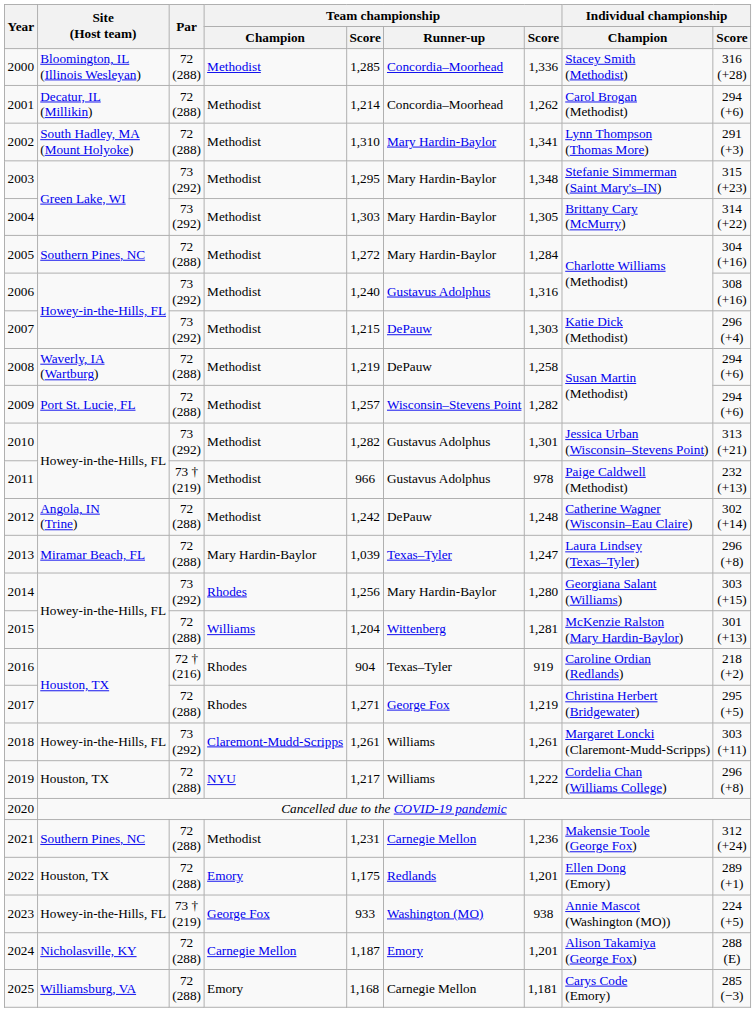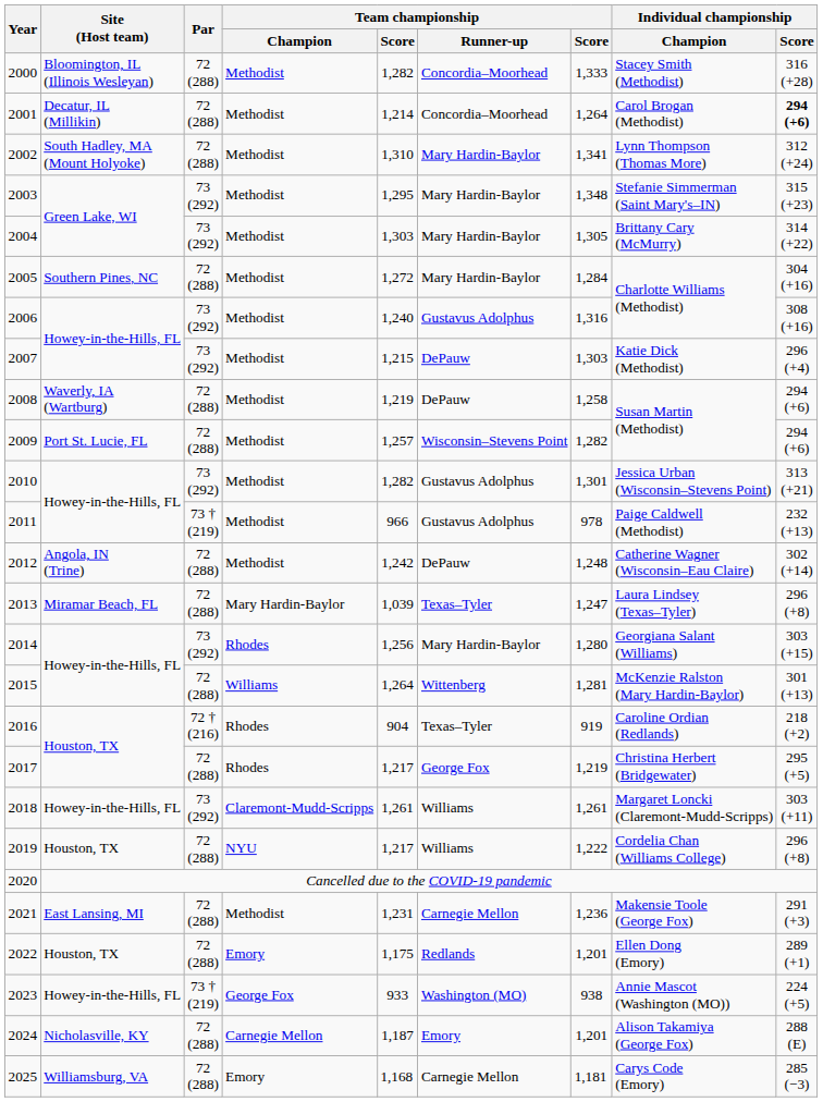2000 | column 5: 1,285 -> 1,282
2000 | column 7: 1,336 -> 1,333
2001 | column 7: 1,262 -> 1,264
2001 | Individual championship / Score: normal -> bold
2002 | Individual championship / Score: 291 (+3) -> 312 (+24)
2015 | column 5: 1,204 -> 1,264
2017 | column 5: 1,271 -> 1,217
2021 | Site (Host team): Southern Pines, NC -> East Lansing, MI
2021 | Individual championship / Score: 312 (+24) -> 291 (+3)
